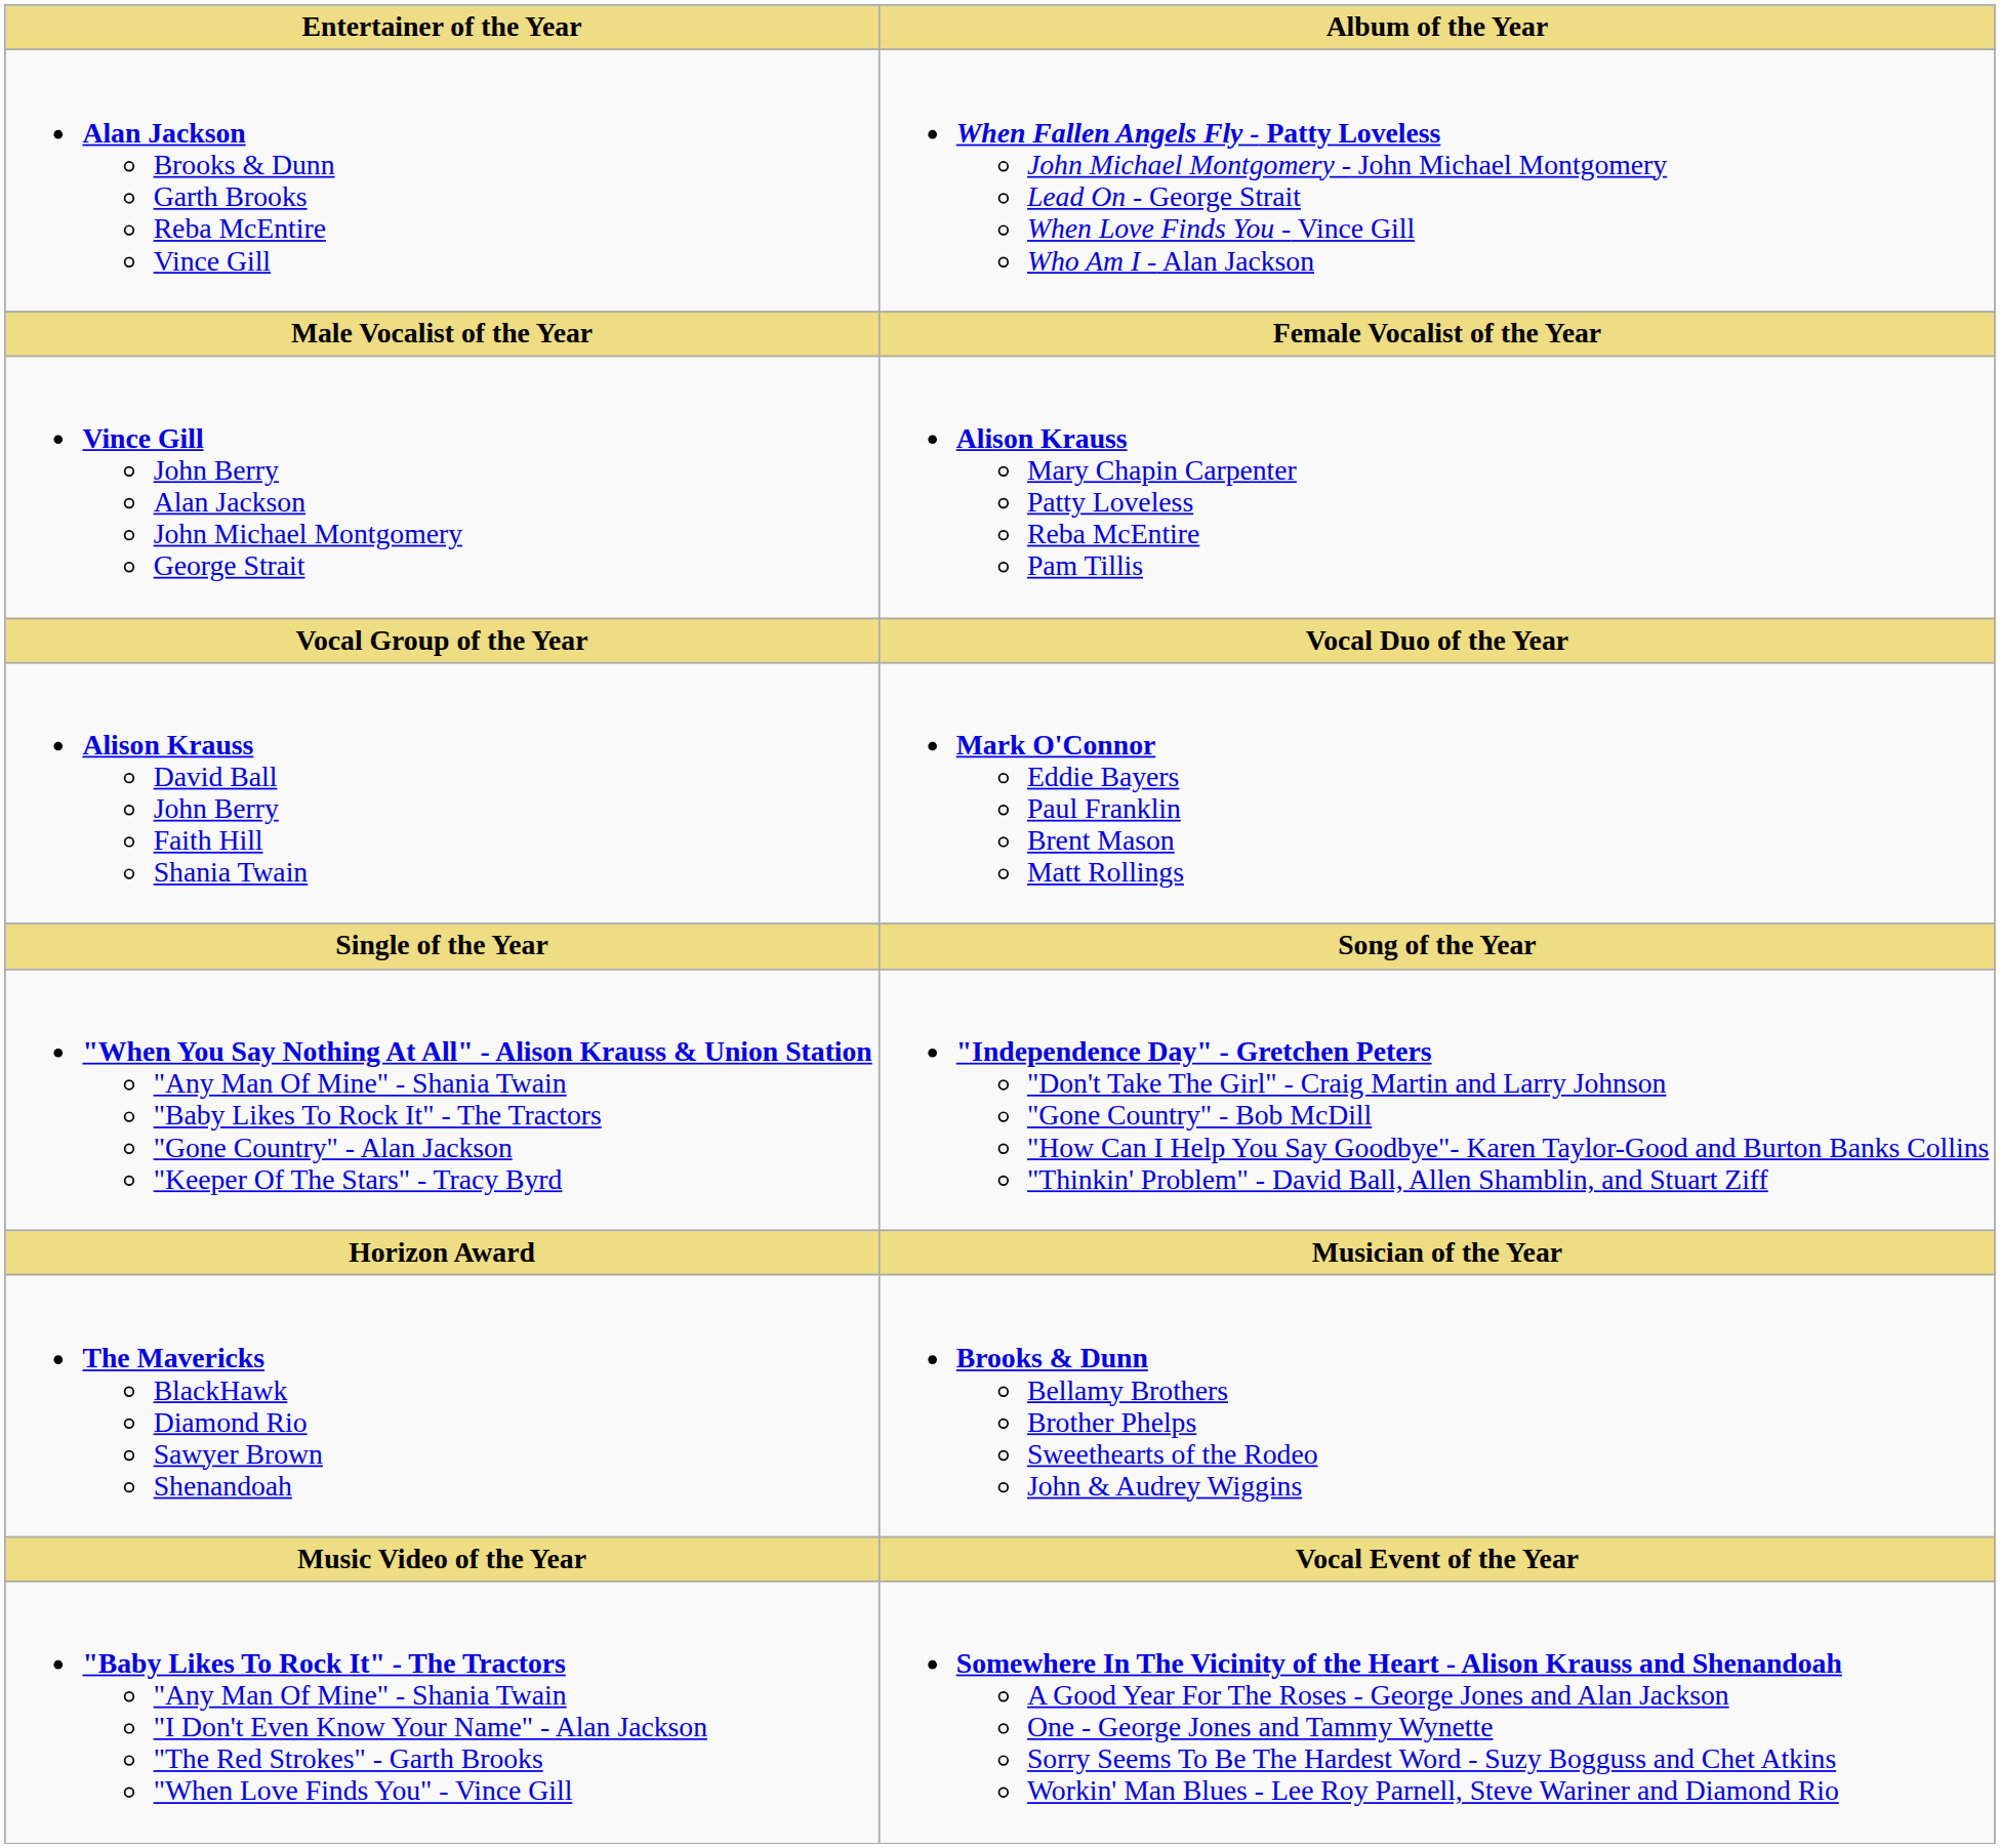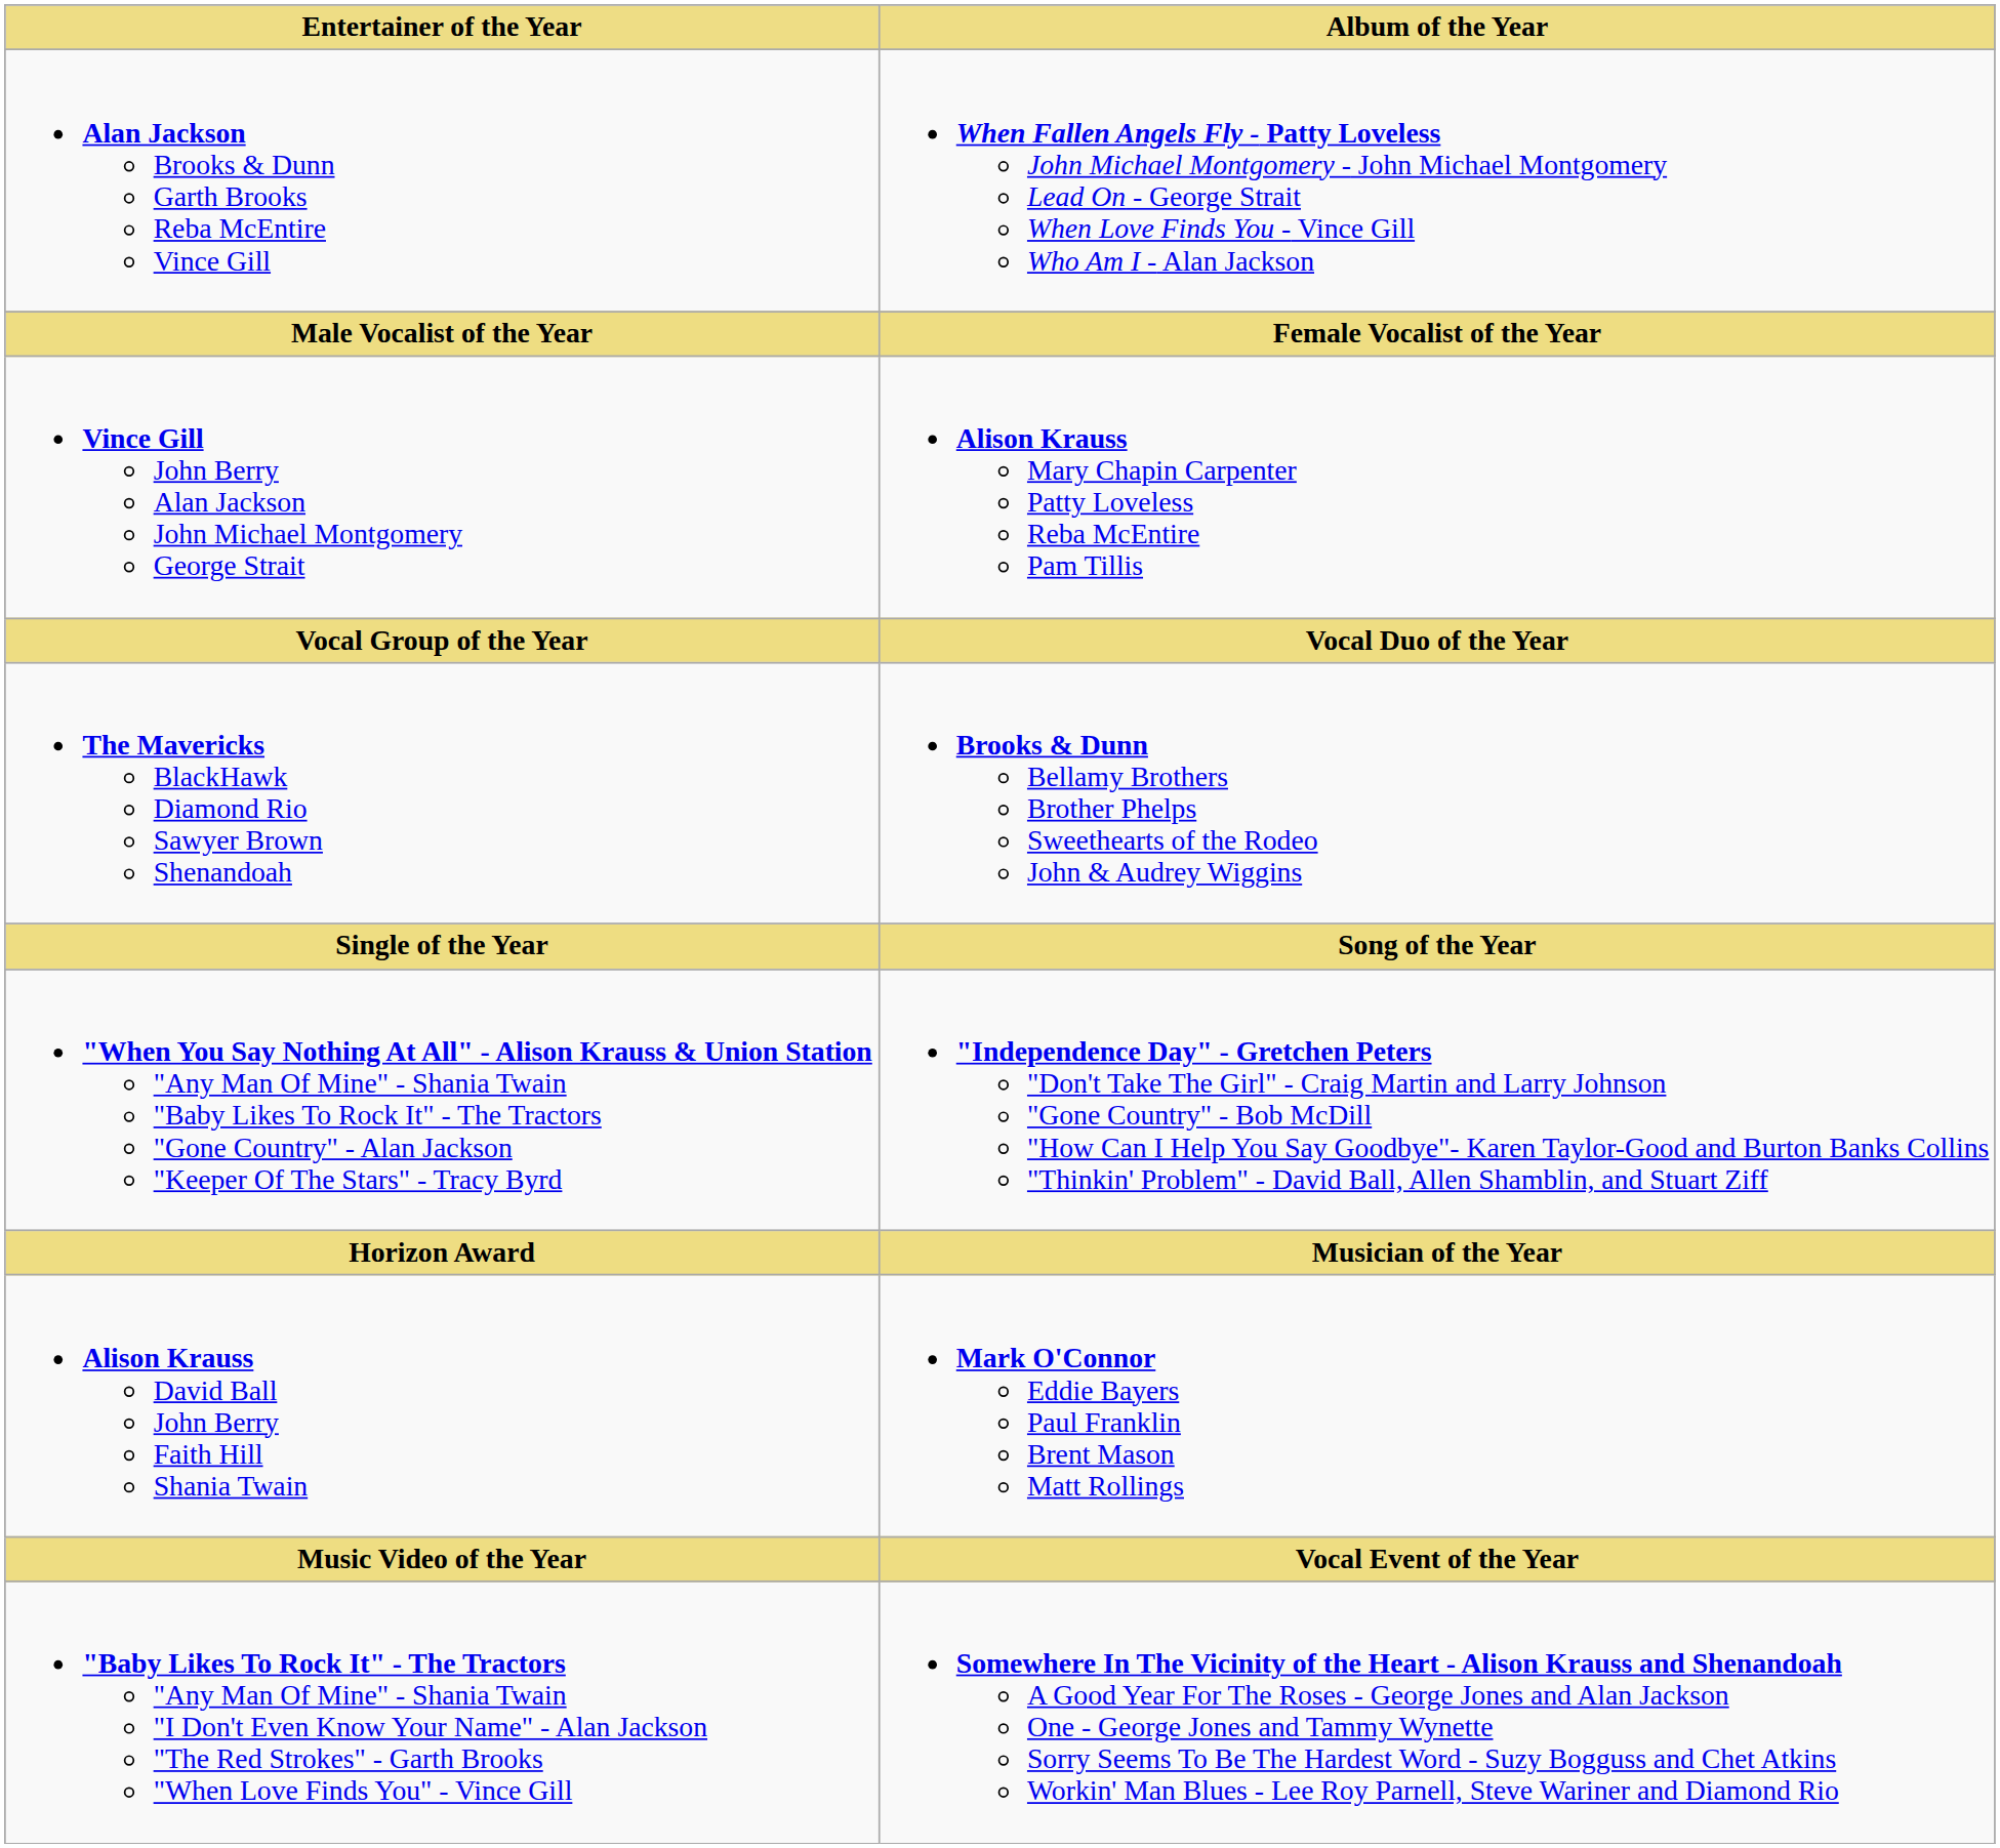rows swapped: The Mavericks BlackHawk Diamond Rio Sawyer Brown Shenandoah <-> Alison Krauss David Ball John Berry Faith Hill Shania Twain
